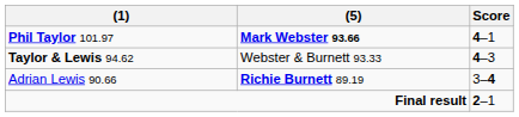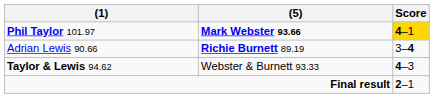Phil Taylor 101.97 | Score: no background -> gold background
rows swapped: Adrian Lewis 90.66 <-> Taylor & Lewis 94.62
